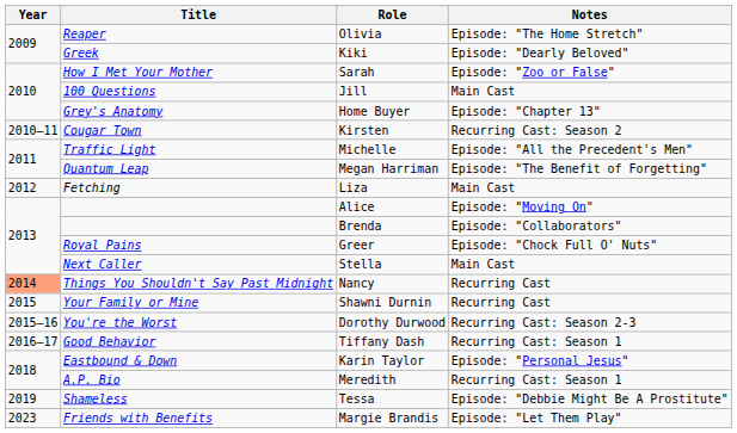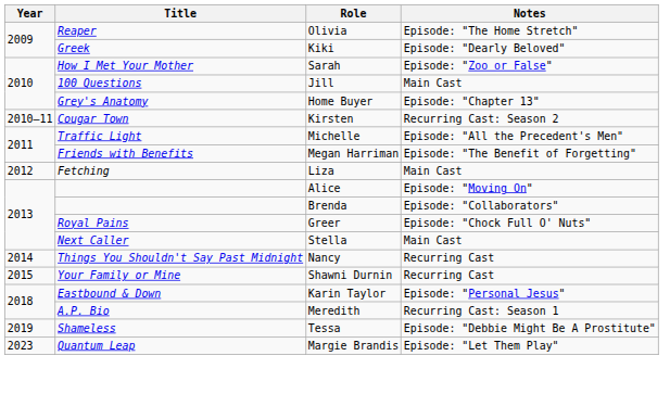Megan Harriman | Title: Quantum Leap -> Friends with Benefits
Nancy | Year: lightsalmon background -> no background
- row: 2015–16 | You're the Worst | Dorothy Durwood | Recurring Cast: Season 2-3
- row: 2016–17 | Good Behavior | Tiffany Dash | Recurring Cast: Season 1
Margie Brandis | Title: Friends with Benefits -> Quantum Leap
